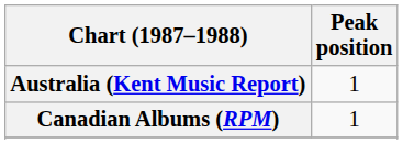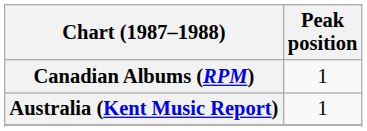rows swapped: Australia (Kent Music Report) <-> Canadian Albums (RPM)
